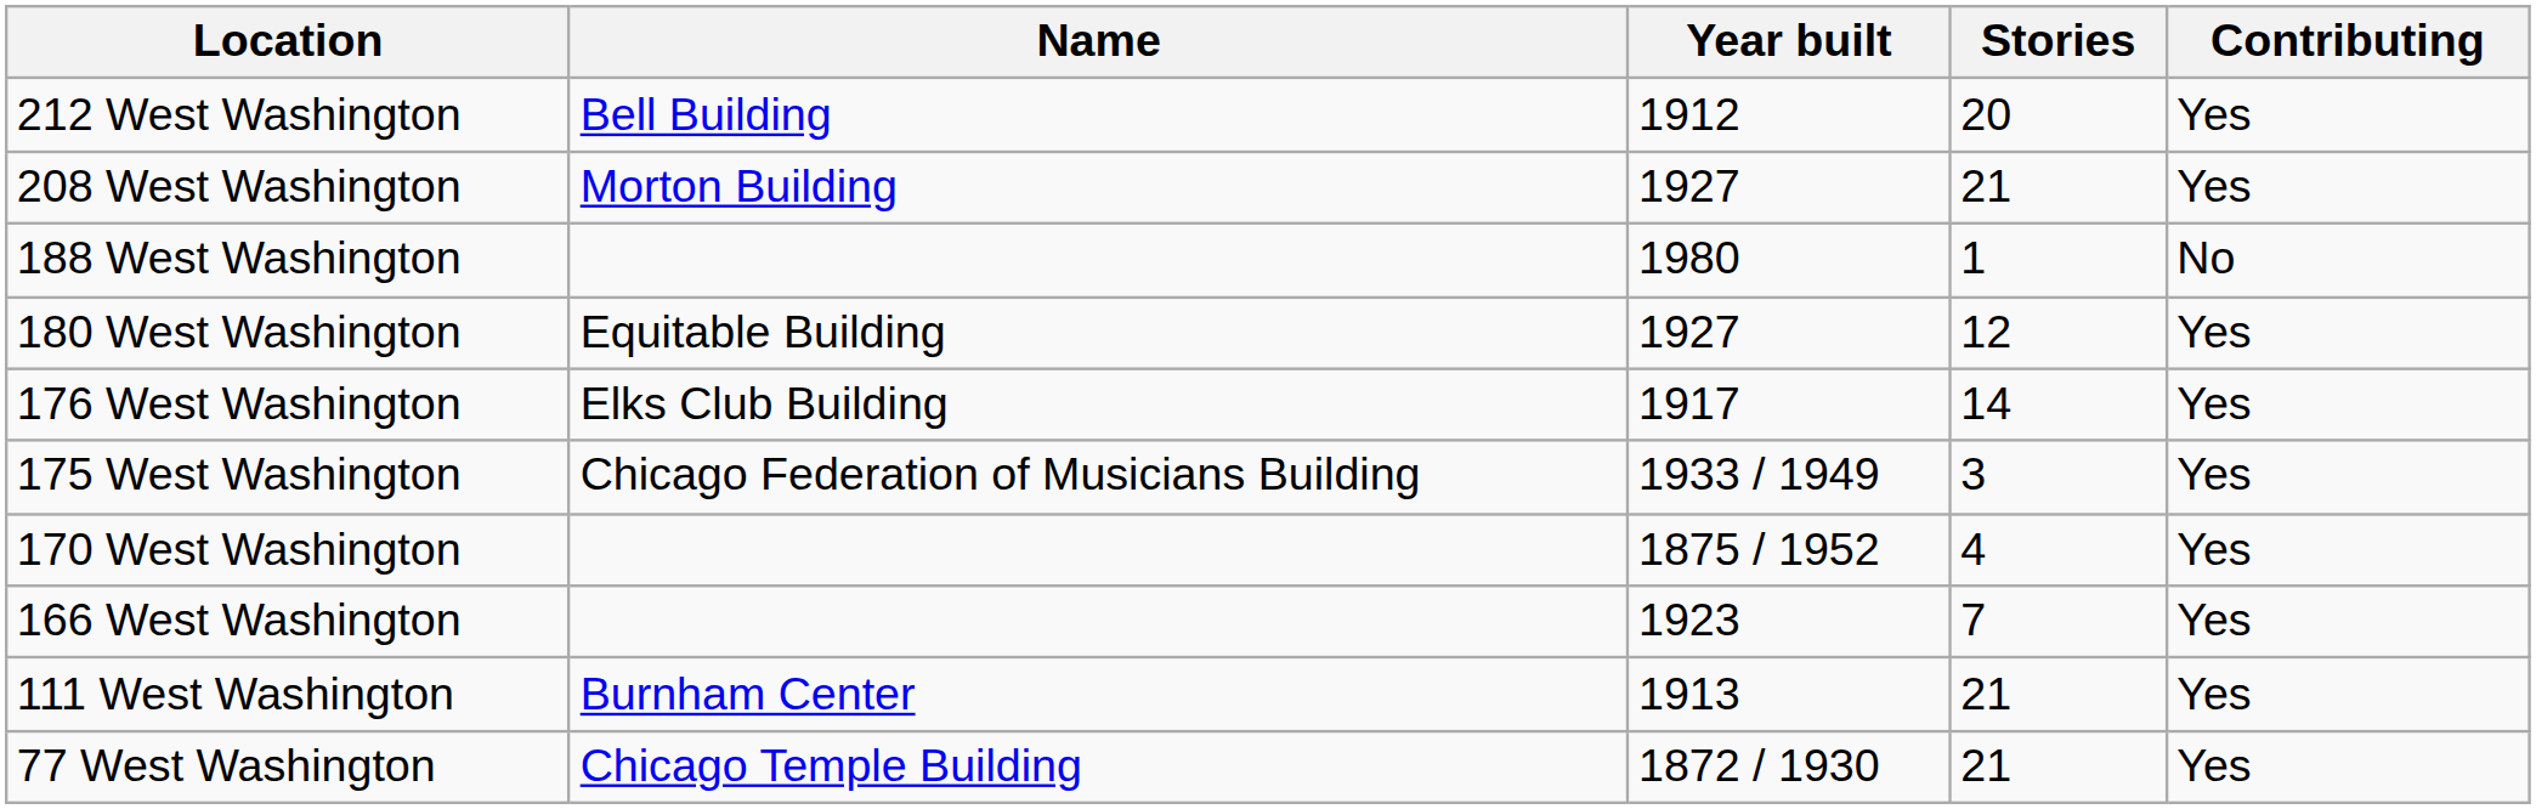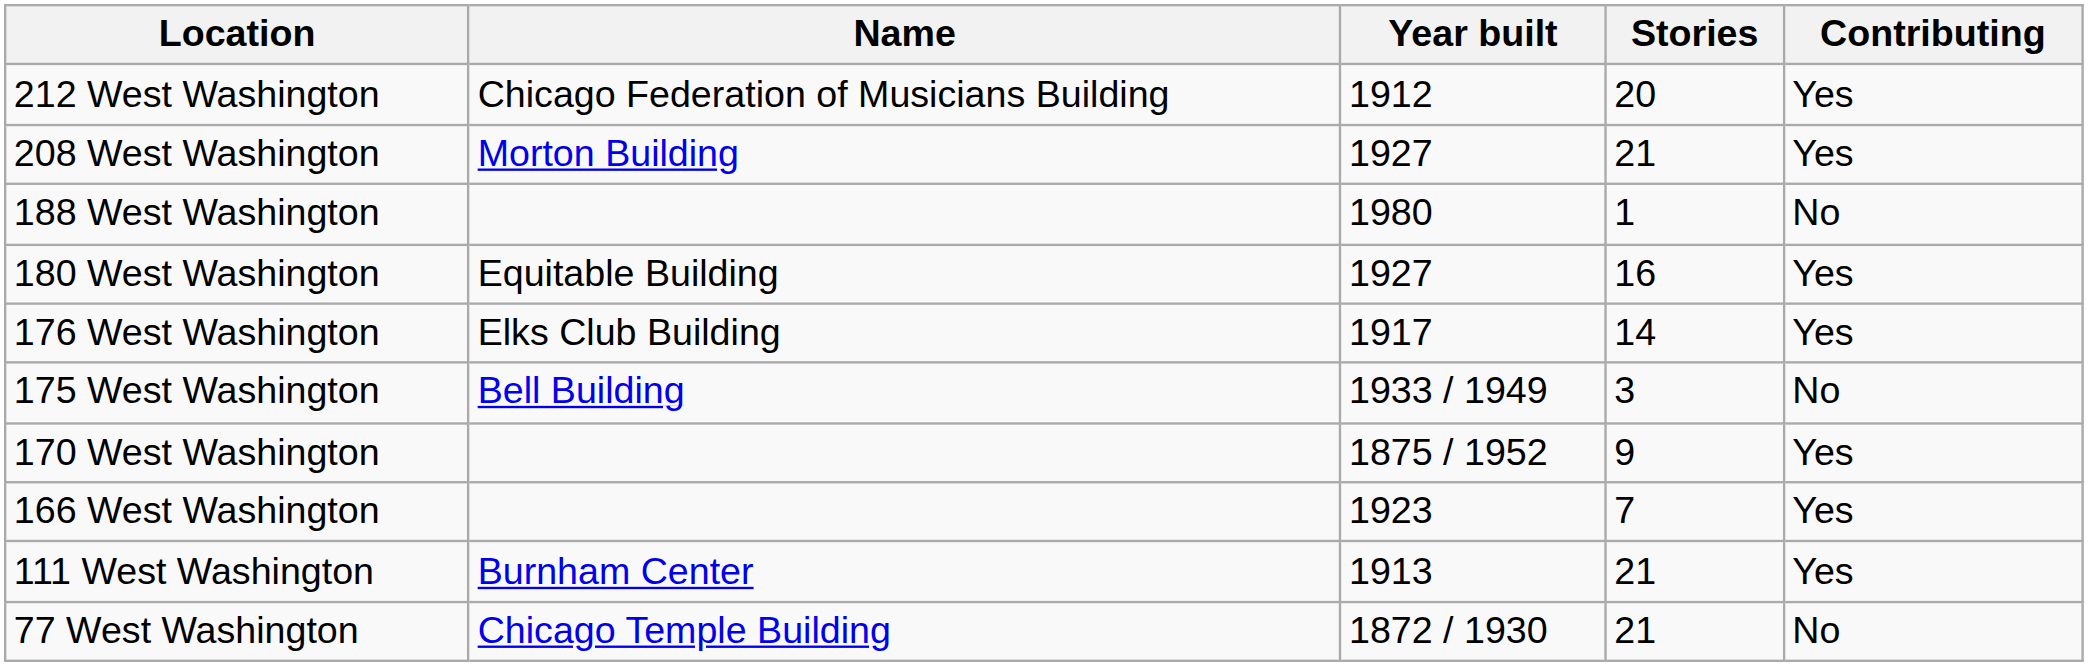212 West Washington | Name: Bell Building -> Chicago Federation of Musicians Building
180 West Washington | Stories: 12 -> 16
175 West Washington | Name: Chicago Federation of Musicians Building -> Bell Building
175 West Washington | Contributing: Yes -> No
170 West Washington | Stories: 4 -> 9
77 West Washington | Contributing: Yes -> No
